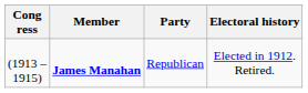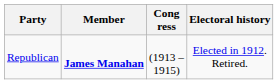columns swapped: Cong ress <-> Party
